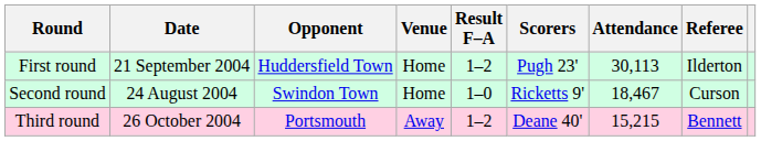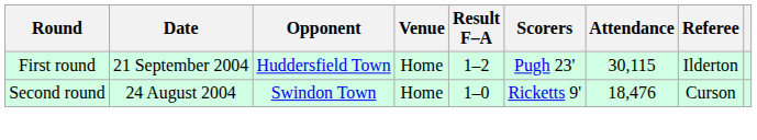First round | Attendance: 30,113 -> 30,115
Second round | Attendance: 18,467 -> 18,476
- row: Third round | 26 October 2004 | Portsmouth | Away | 1–2 | Deane 40' | 15,215 | Bennett
